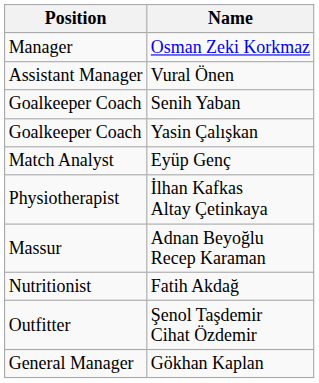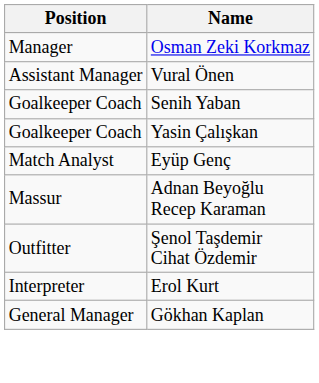- row: Physiotherapist | İlhan Kafkas Altay Çetinkaya
- row: Nutritionist | Fatih Akdağ
+ row: Interpreter | Erol Kurt
